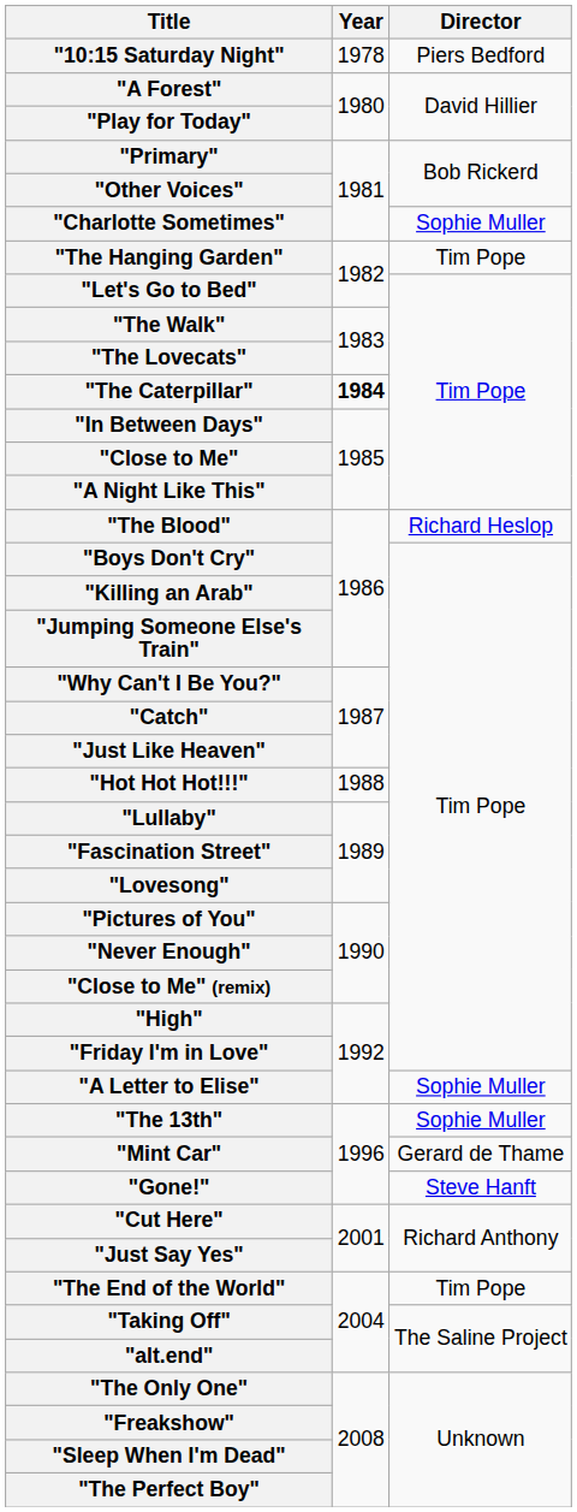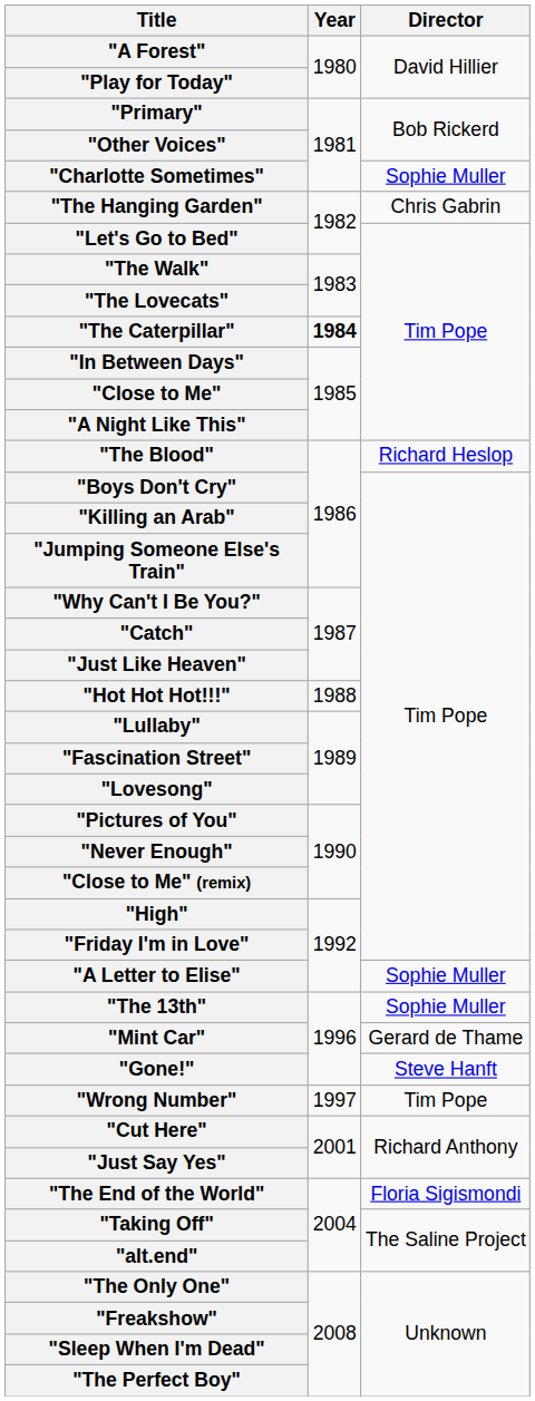- row: "10:15 Saturday Night" | 1978 | Piers Bedford
"The Hanging Garden" | Director: Tim Pope -> Chris Gabrin
+ row: "Wrong Number" | 1997 | Tim Pope
"The End of the World" | Director: Tim Pope -> Floria Sigismondi
